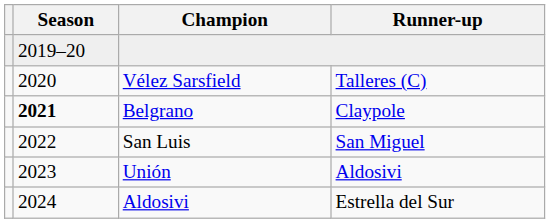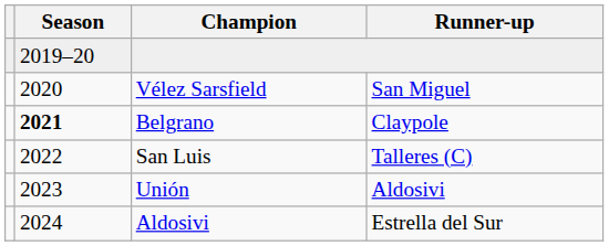Vélez Sarsfield | Runner-up: Talleres (C) -> San Miguel
San Luis | Runner-up: San Miguel -> Talleres (C)
